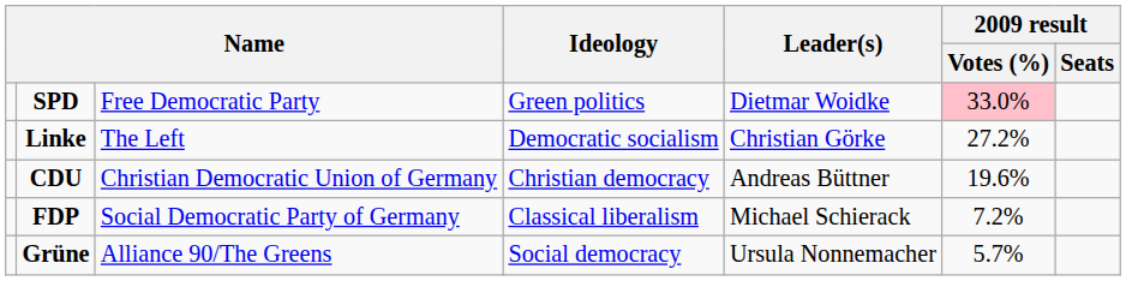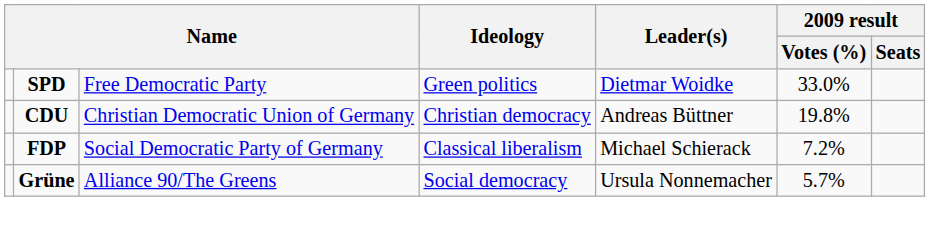SPD | 2009 result / Votes (%): pink background -> no background
- row: Linke | The Left | Democratic socialism | Christian Görke | 27.2%
CDU | 2009 result / Votes (%): 19.6% -> 19.8%
